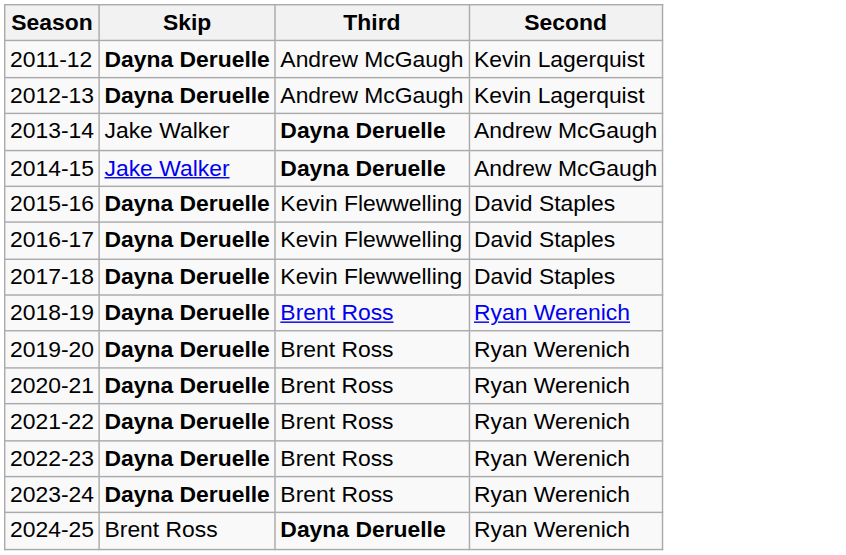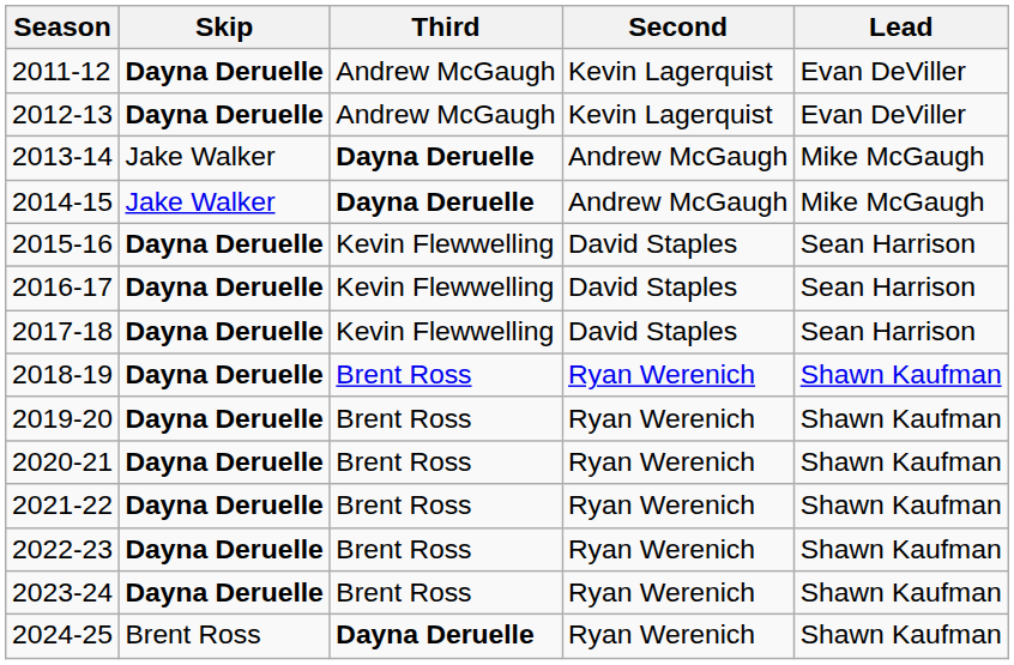+ column: Lead | Evan DeViller | Evan DeViller | Mike McGaugh | Mike McGaugh | Sean Harrison | Sean Harrison | Sean Harrison | Shawn Kaufman | Shawn Kaufman | Shawn Kaufman | Shawn Kaufman | Shawn Kaufman | Shawn Kaufman | Shawn Kaufman
